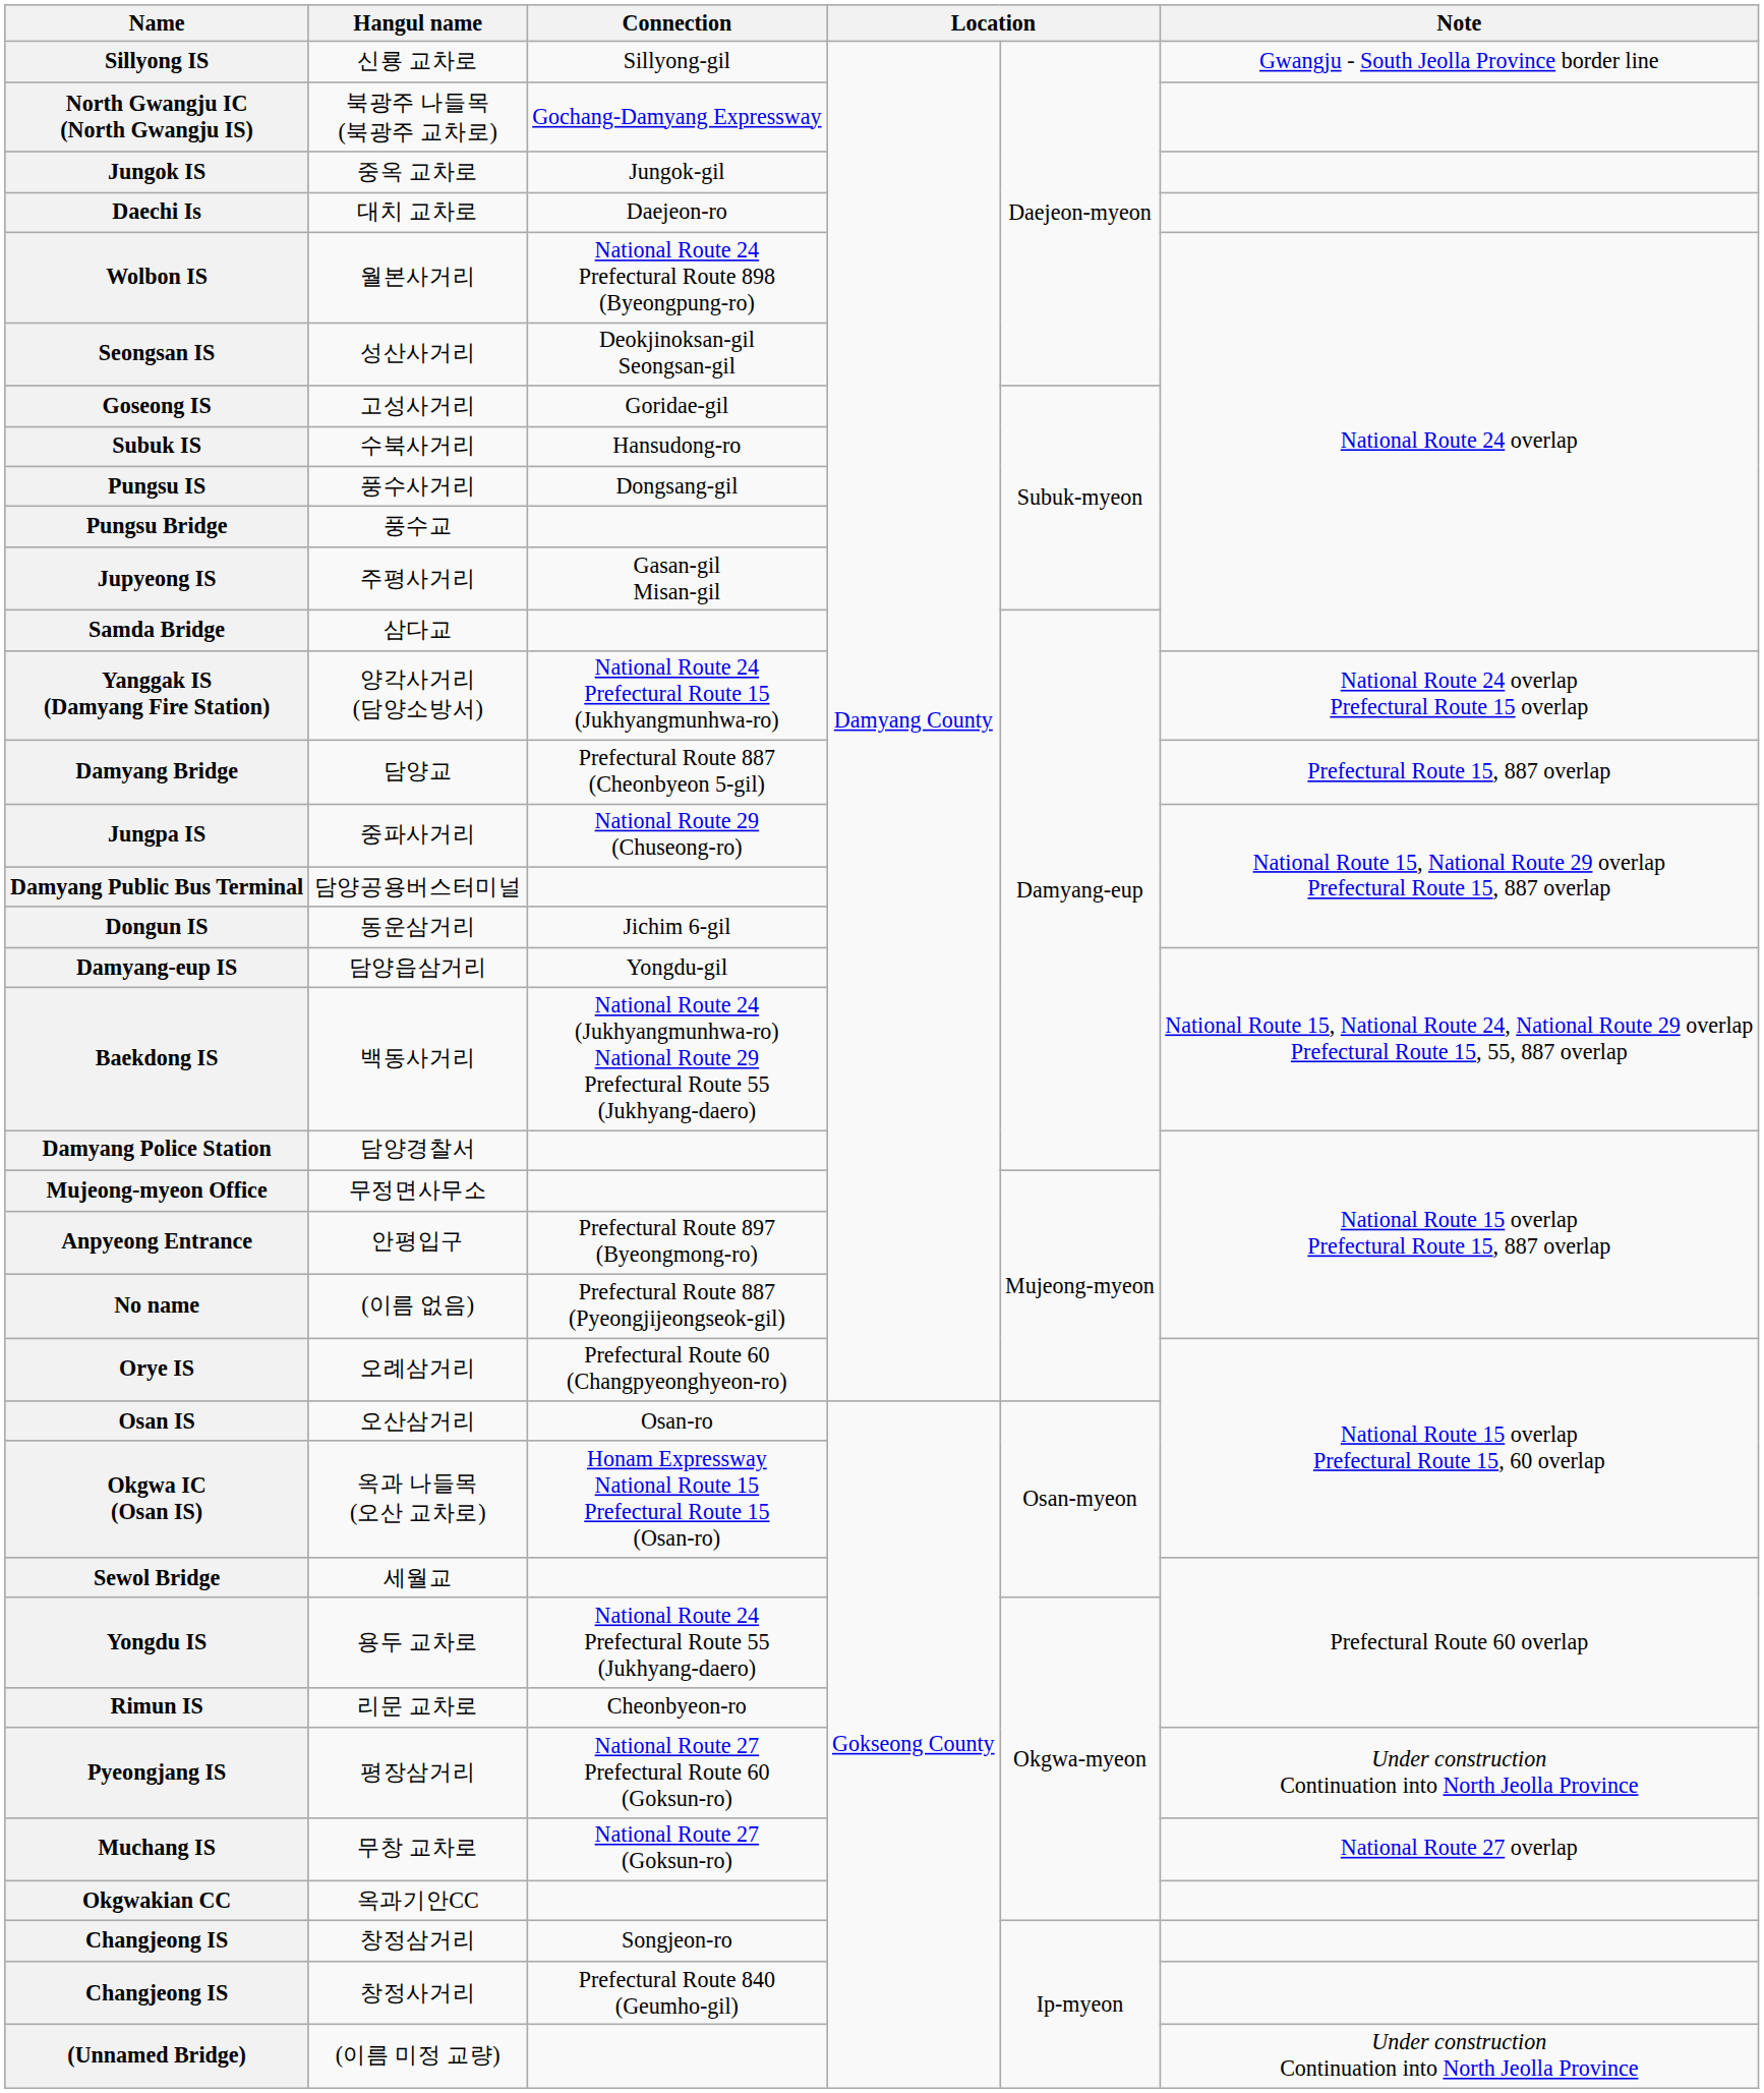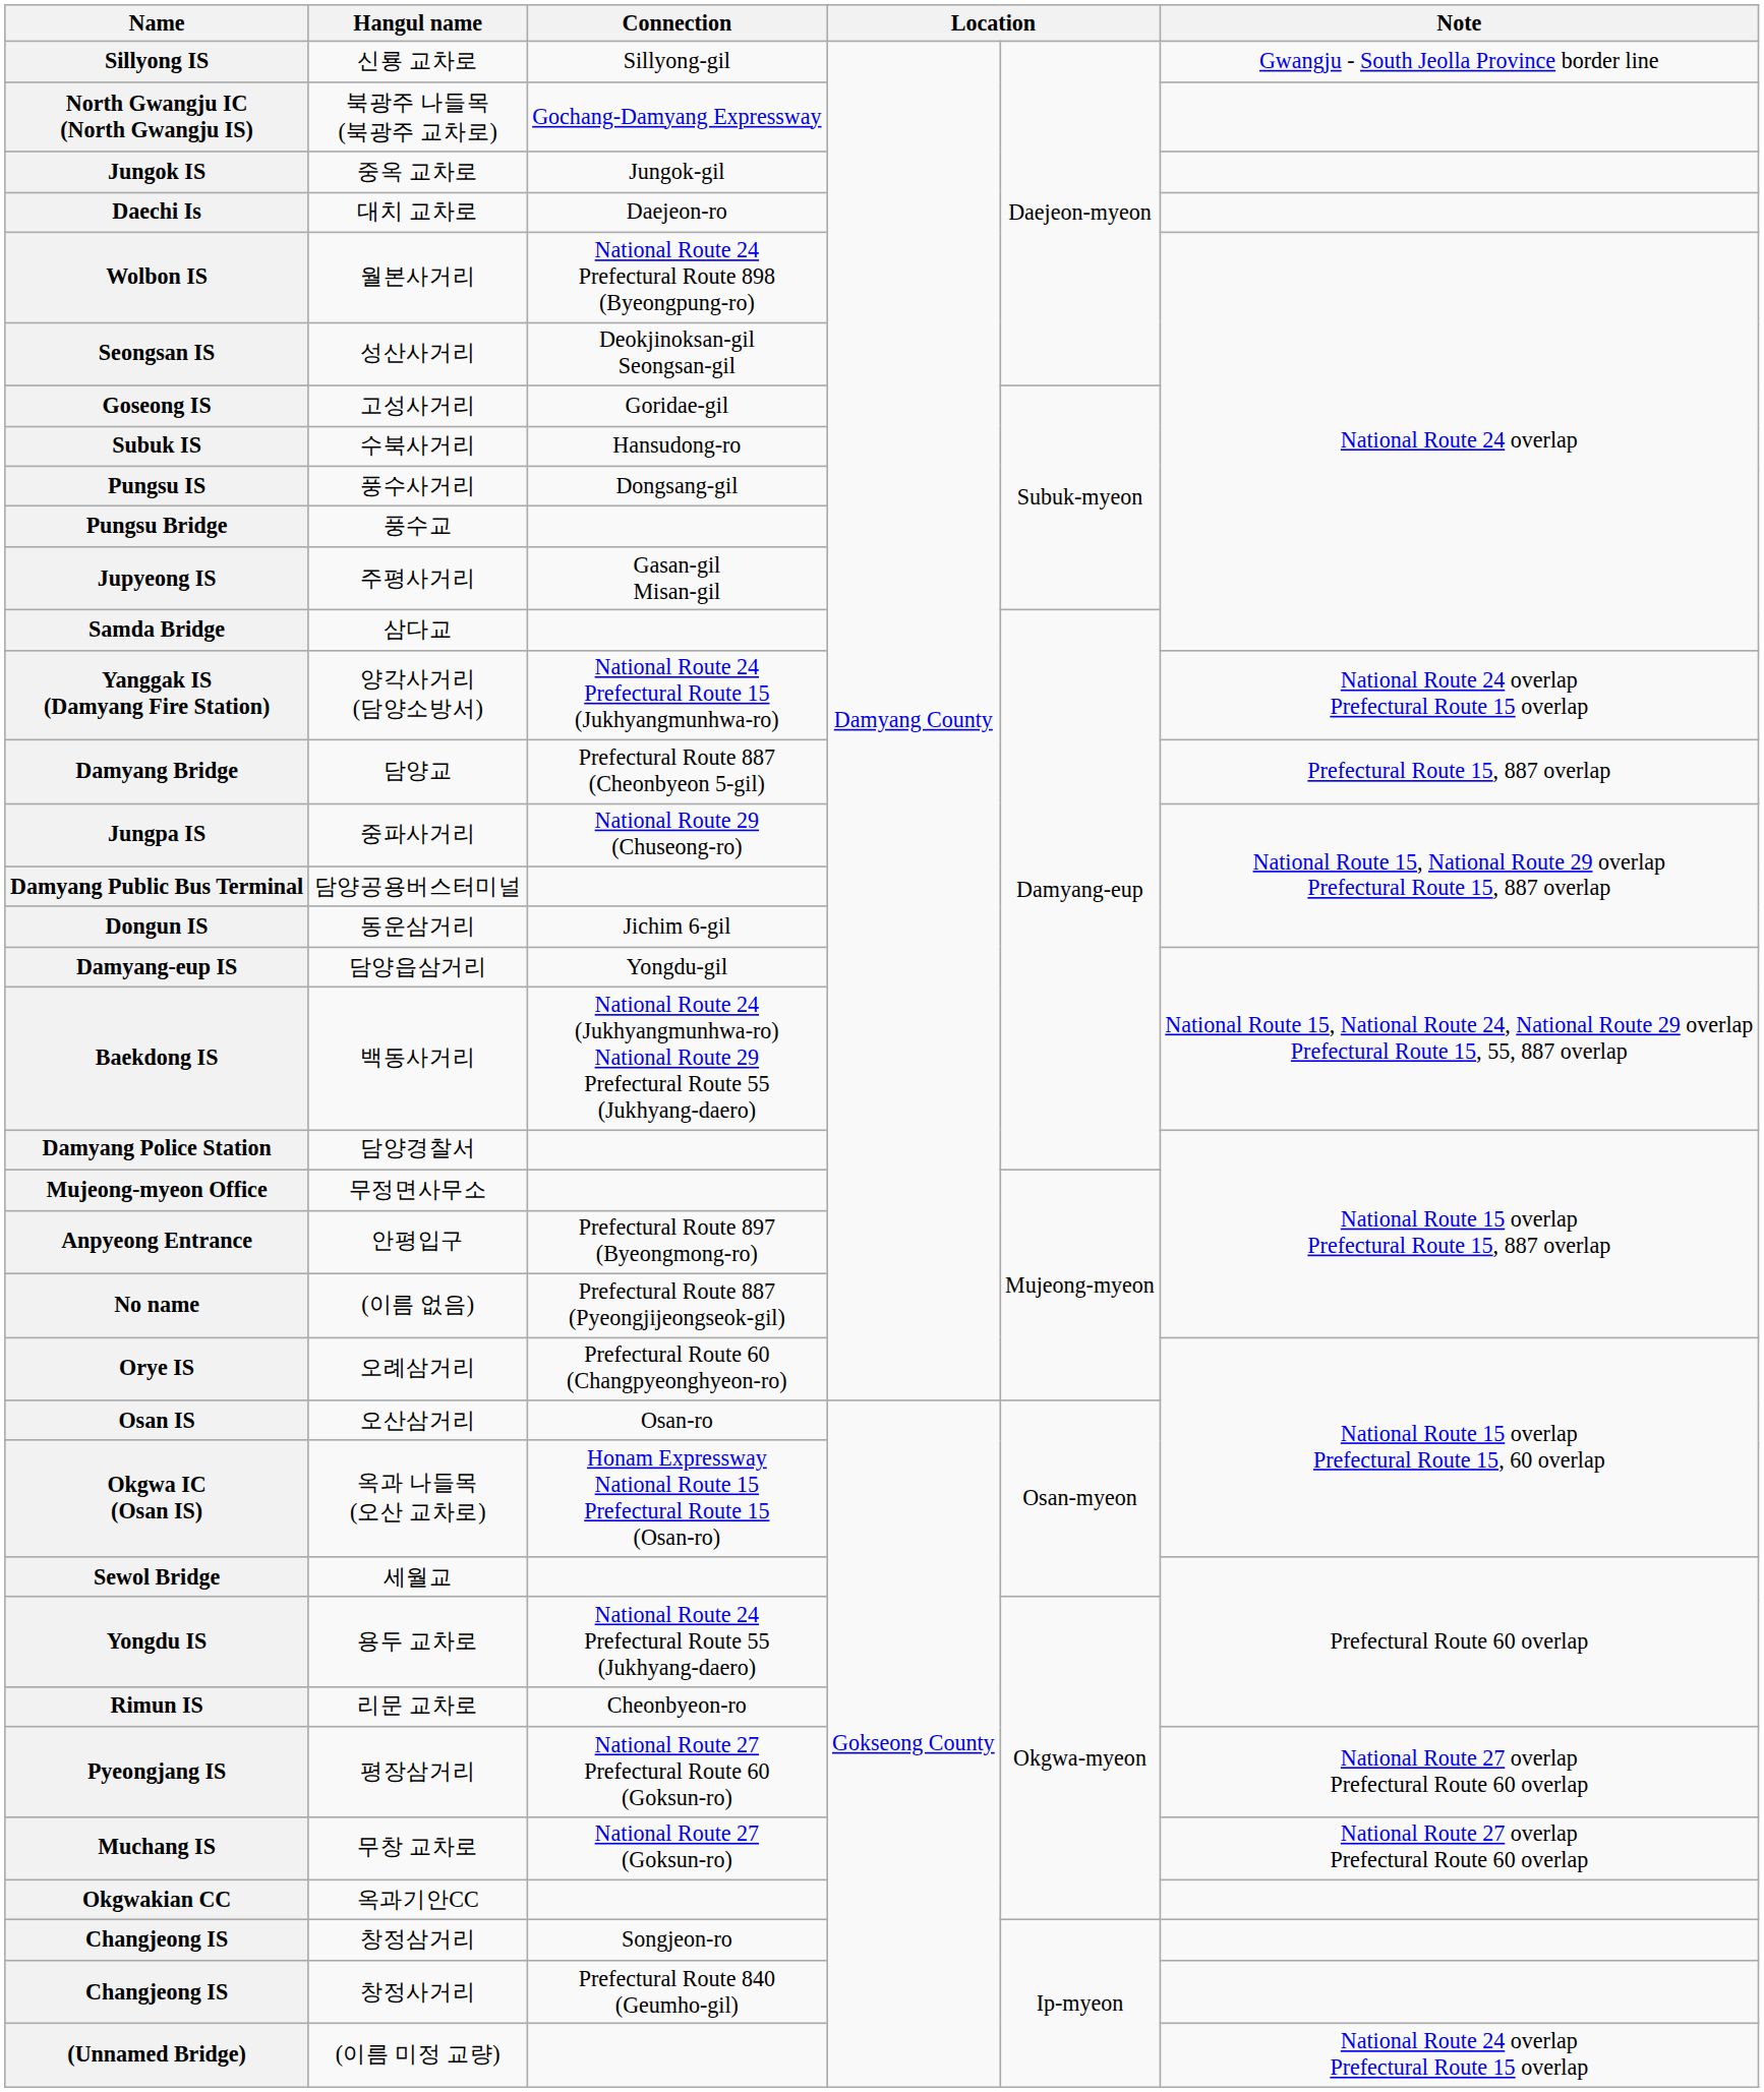Pyeongjang IS | Note: Under construction Continuation into North Jeolla Province -> National Route 27 overlap Prefectural Route 60 overlap
Muchang IS | Note: National Route 27 overlap -> National Route 27 overlap Prefectural Route 60 overlap
(Unnamed Bridge) | Note: Under construction Continuation into North Jeolla Province -> National Route 24 overlap Prefectural Route 15 overlap
